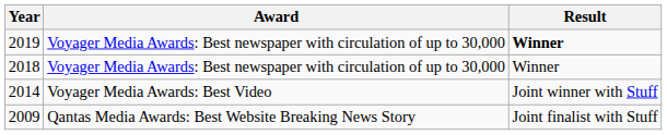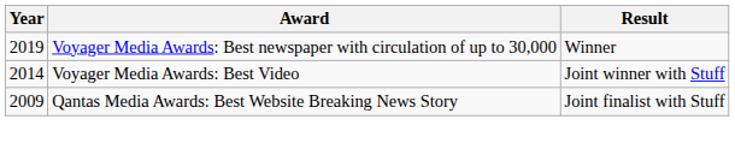2019 | Result: bold -> normal
- row: 2018 | Voyager Media Awards: Best newspaper with circulation of up to 30,000 | Winner
